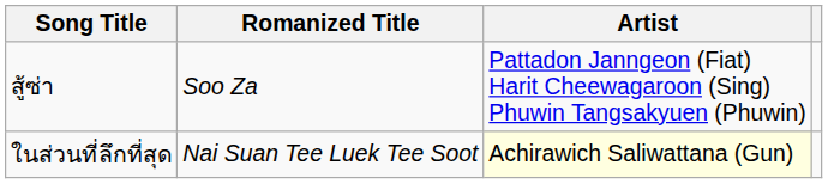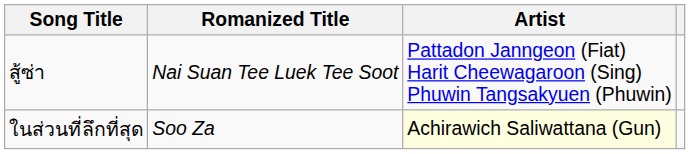สู้ซ่า | Romanized Title: Soo Za -> Nai Suan Tee Luek Tee Soot
ในส่วนที่ลึกที่สุด | Romanized Title: Nai Suan Tee Luek Tee Soot -> Soo Za
